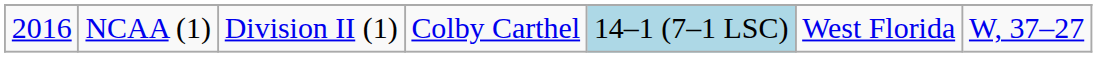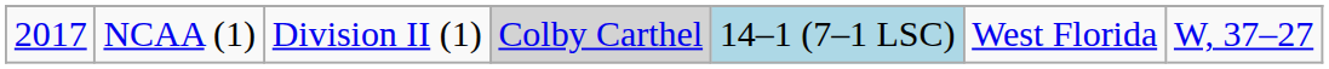NCAA (1) | column 1: 2016 -> 2017
NCAA (1) | column 4: no background -> lightgrey background
